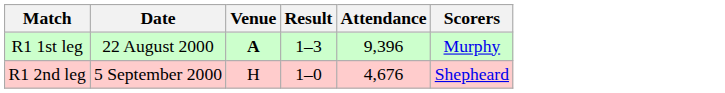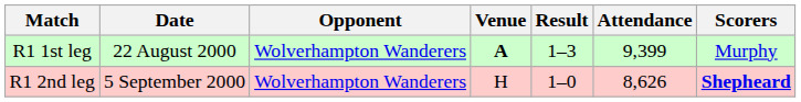+ column: Opponent | Wolverhampton Wanderers | Wolverhampton Wanderers
R1 1st leg | Attendance: 9,396 -> 9,399
R1 2nd leg | Attendance: 4,676 -> 8,626
R1 2nd leg | Scorers: normal -> bold
